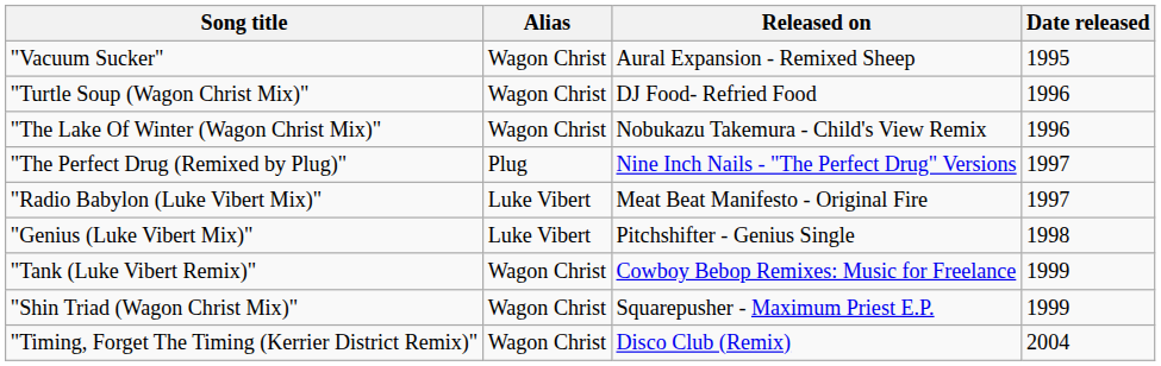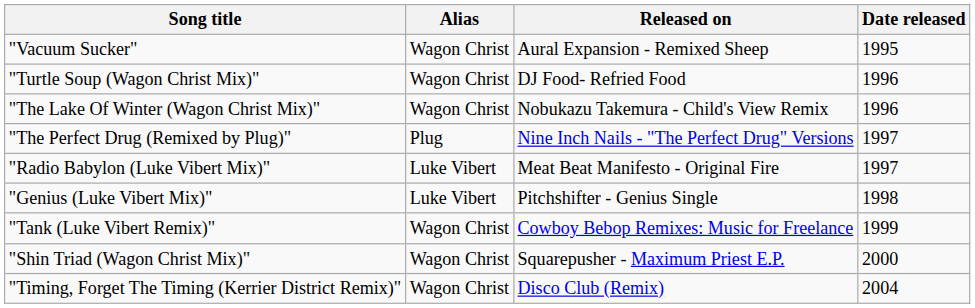"Shin Triad (Wagon Christ Mix)" | Date released: 1999 -> 2000
